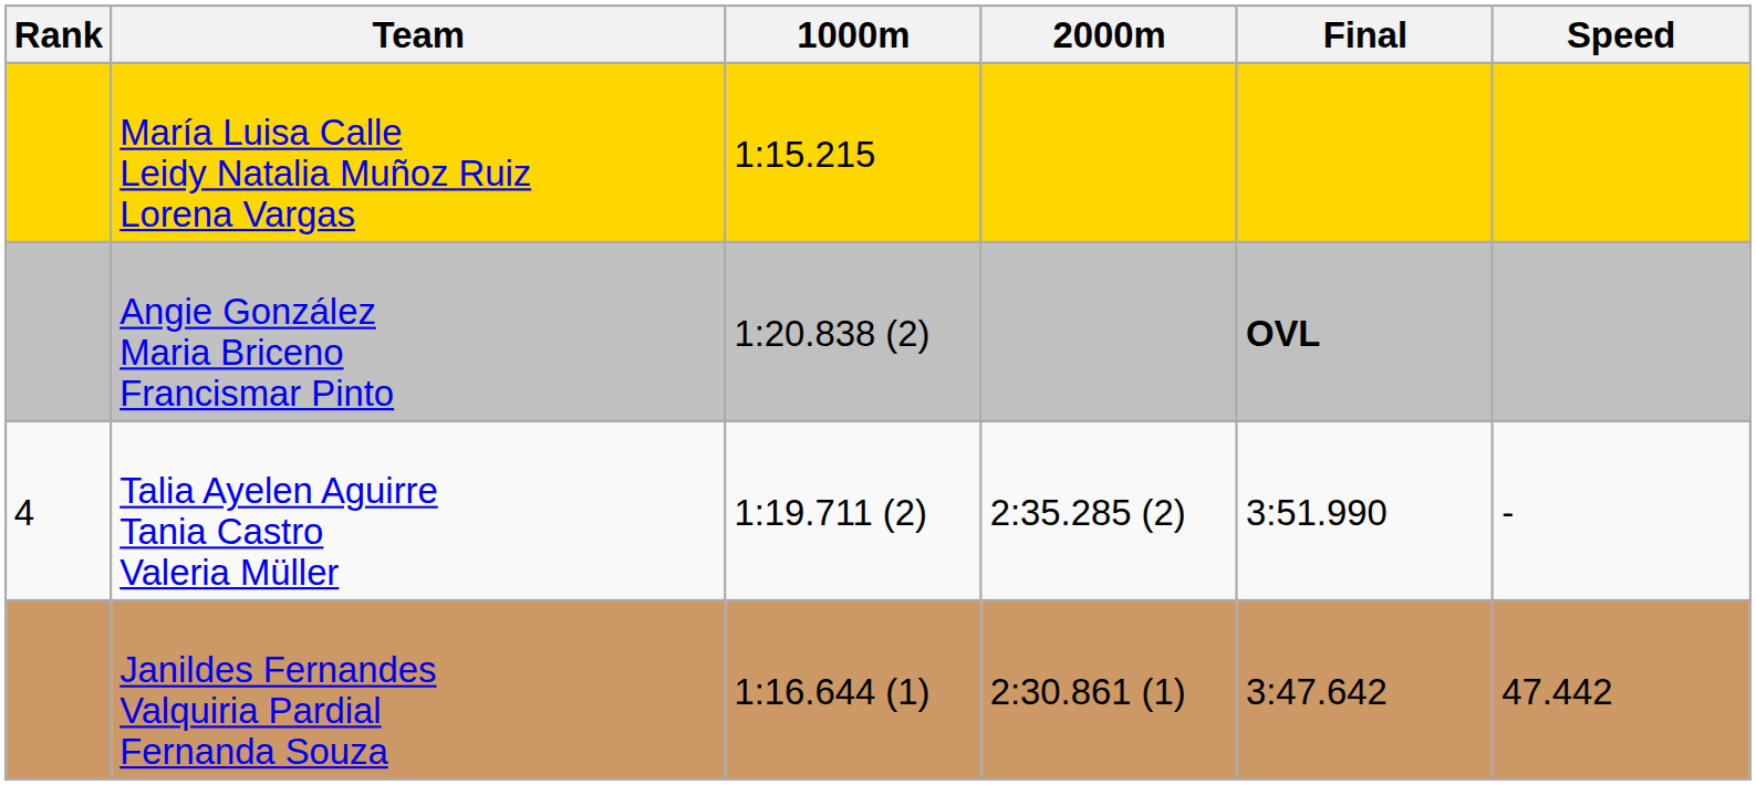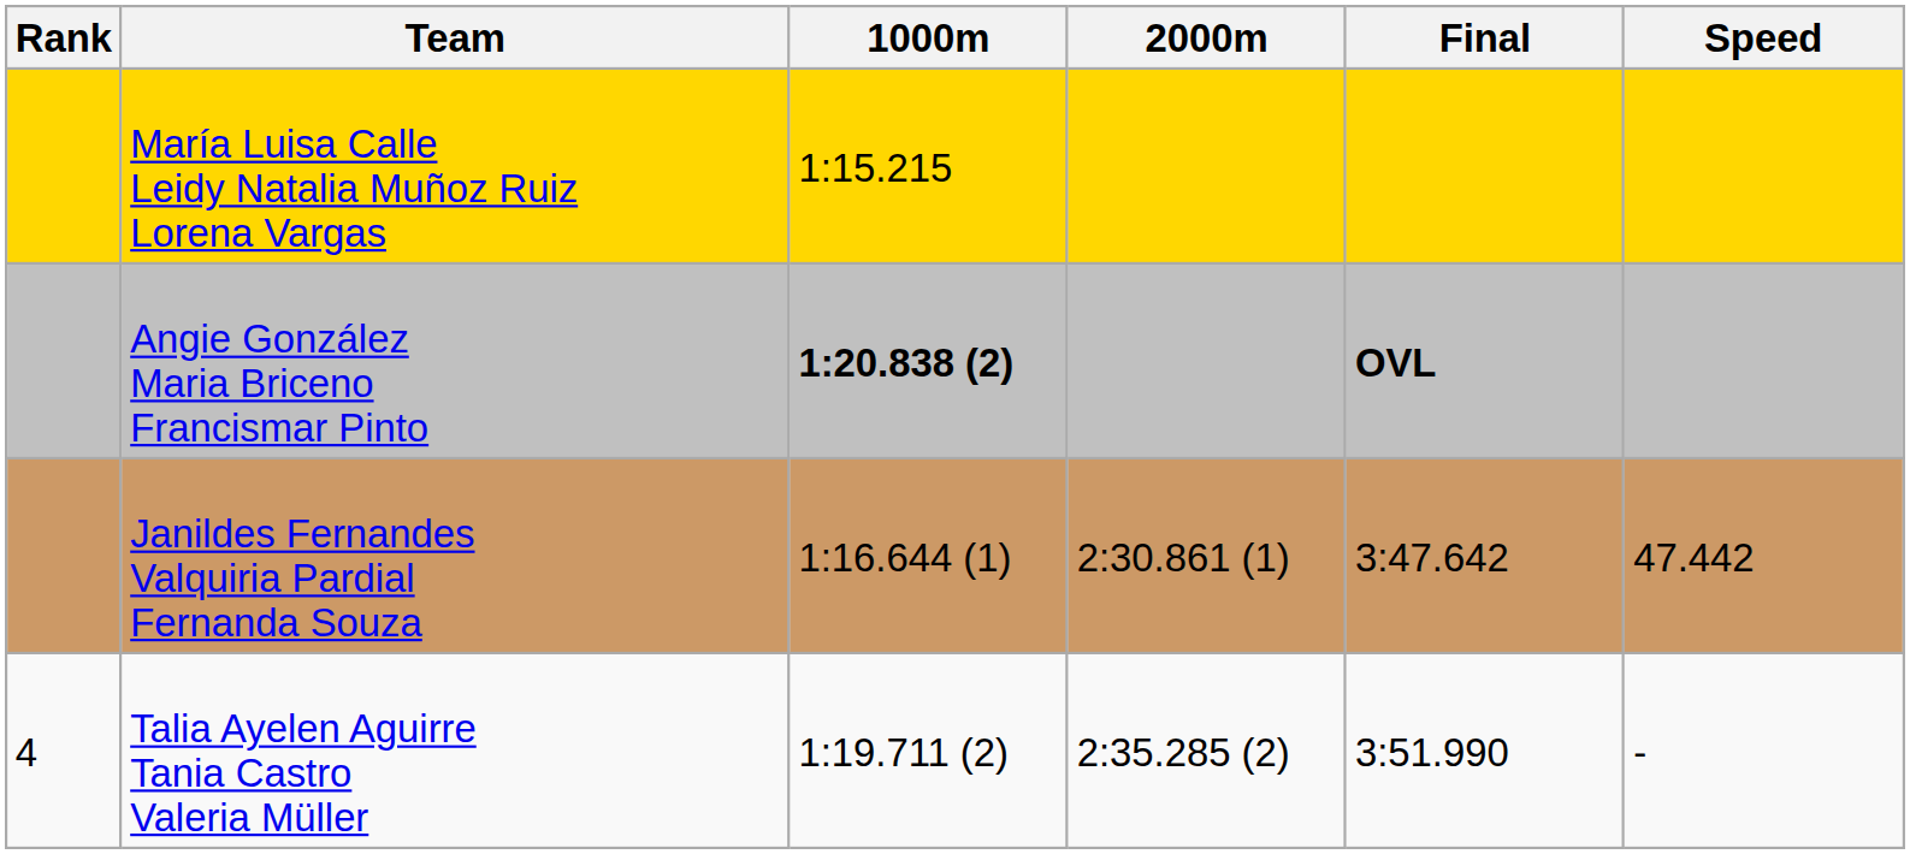Angie González Maria Briceno Francismar Pinto | 1000m: normal -> bold
rows swapped: Janildes Fernandes Valquiria Pardial Fernanda Souza <-> Talia Ayelen Aguirre Tania Castro Valeria Müller
